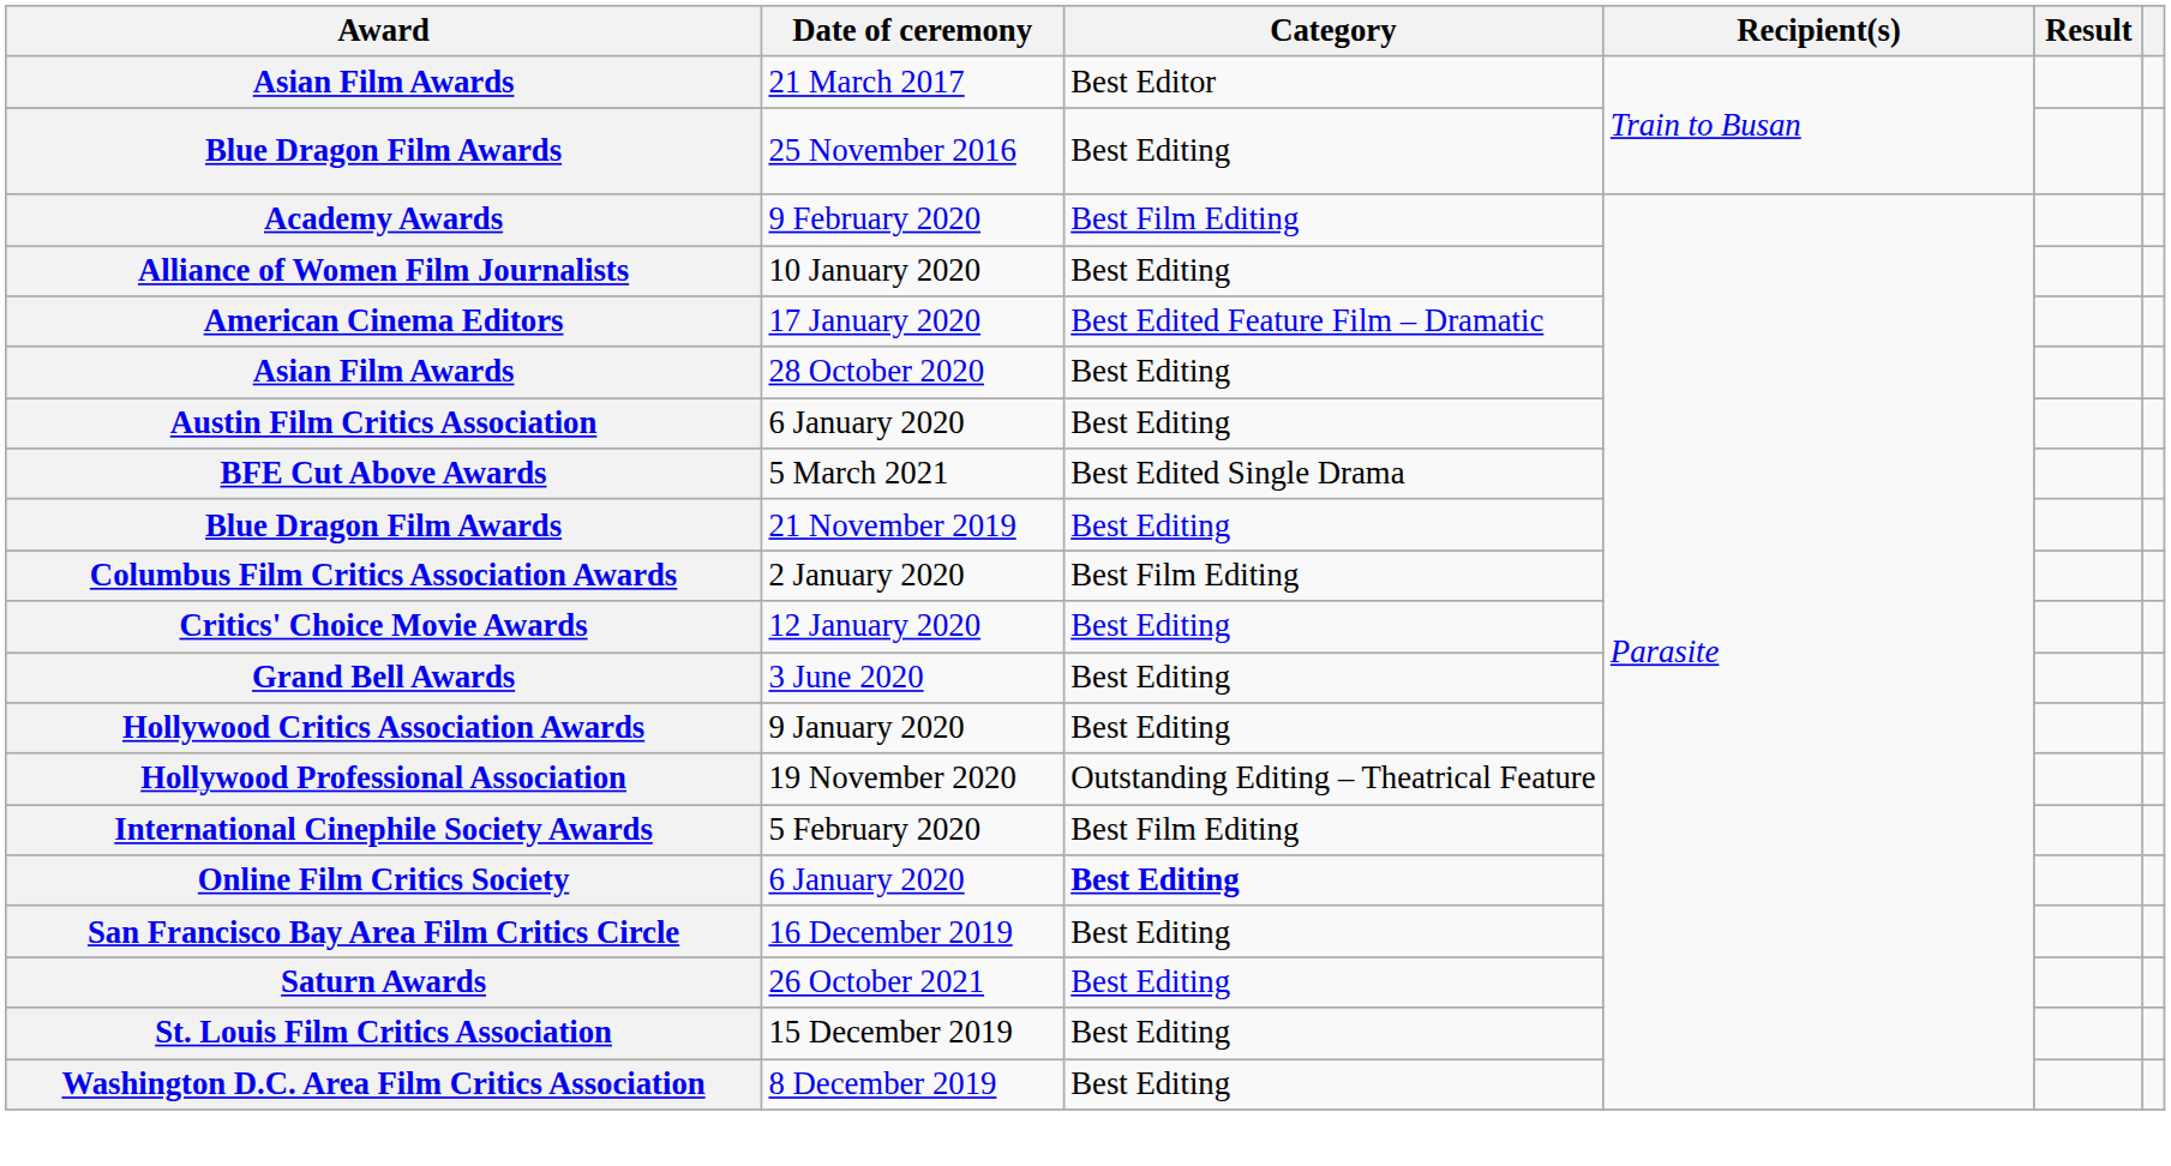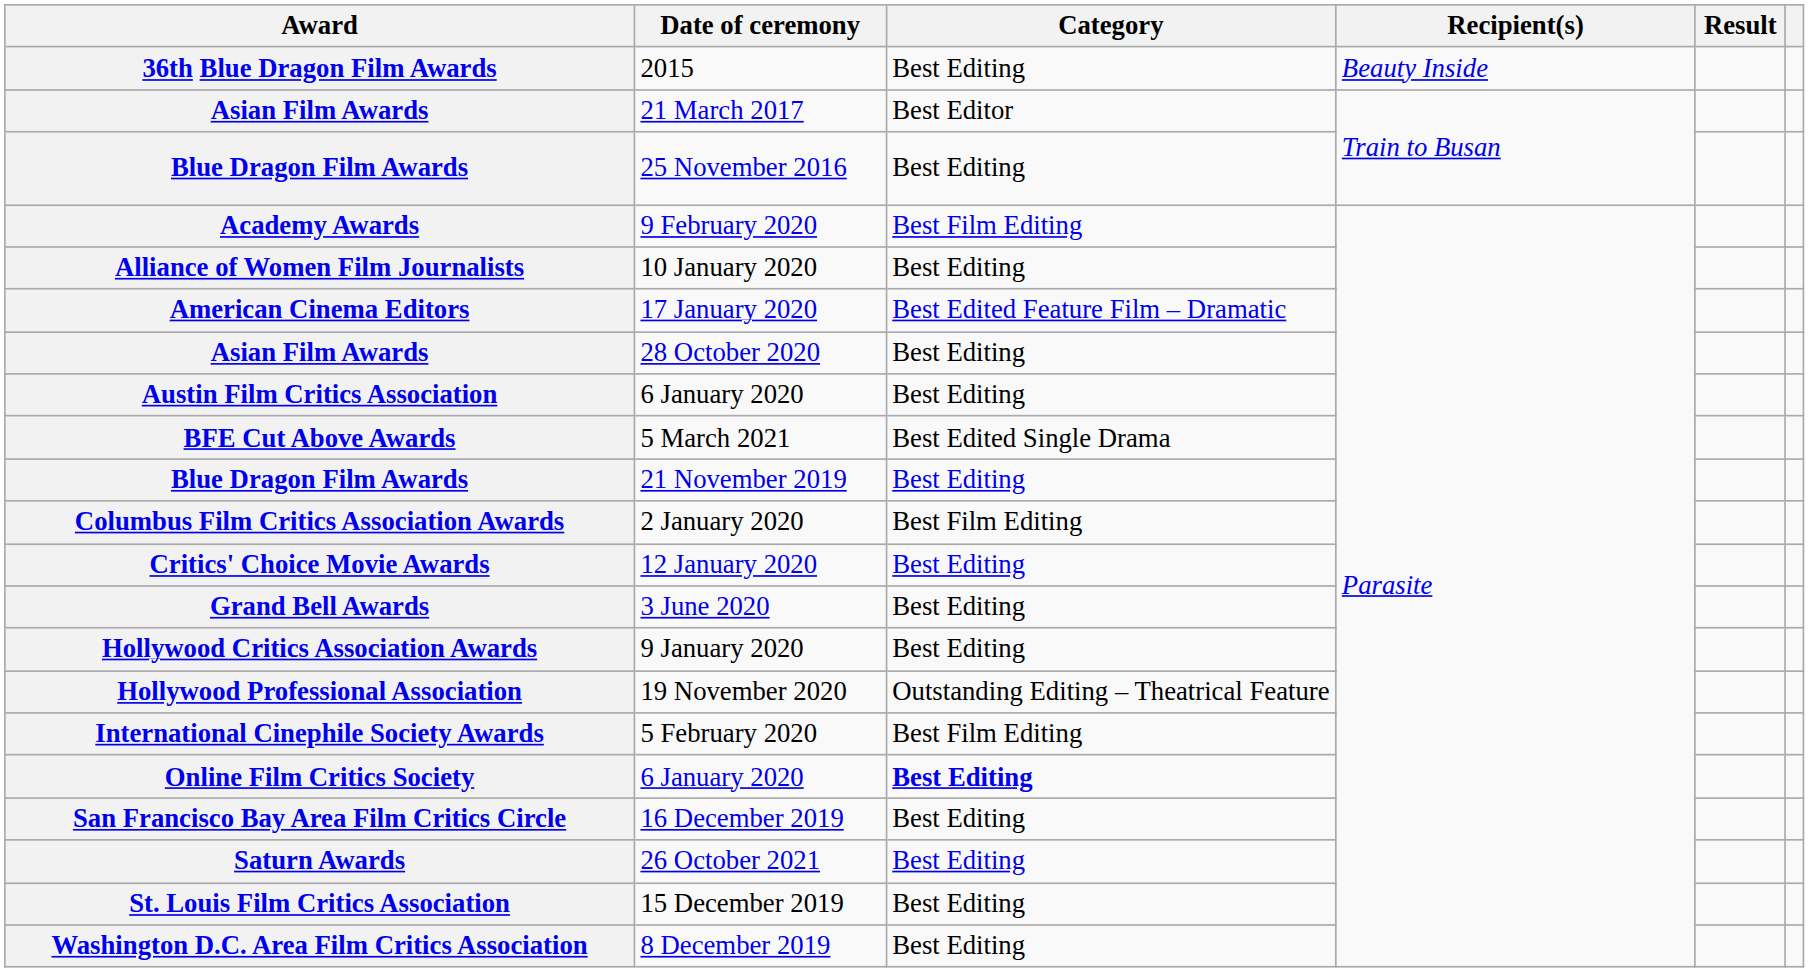+ row: 36th Blue Dragon Film Awards | 2015 | Best Editing | Beauty Inside
